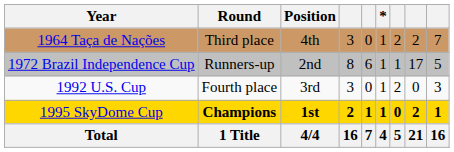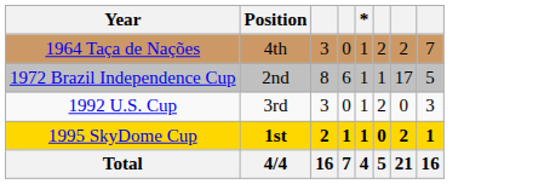- column: Round | Third place | Runners-up | Fourth place | Champions | 1 Title
